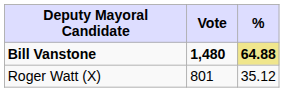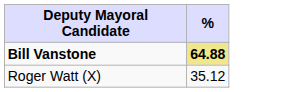- column: Vote | 1,480 | 801
